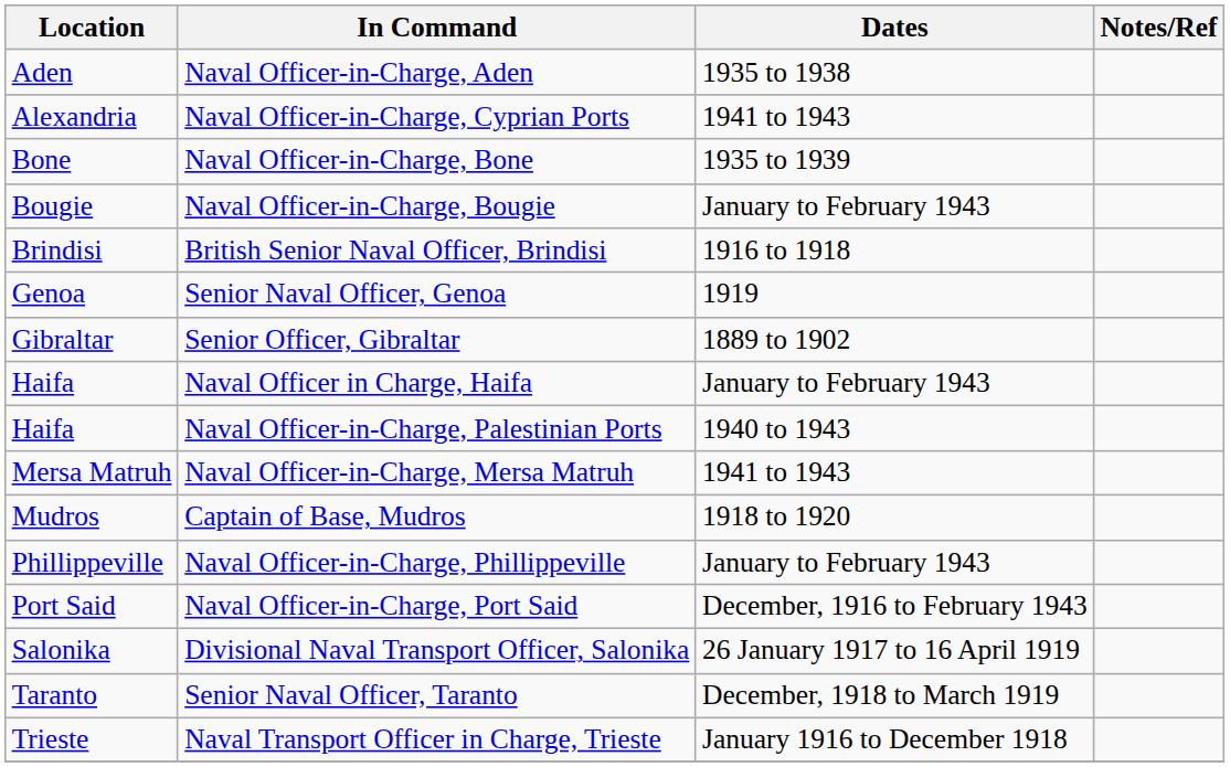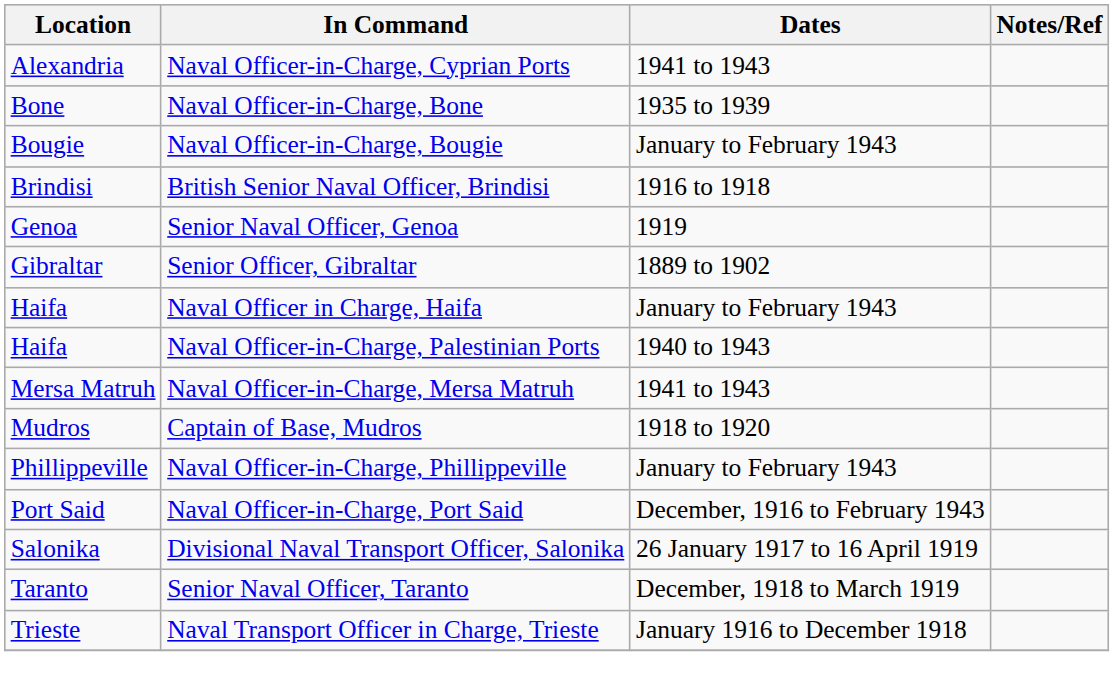- row: Aden | Naval Officer-in-Charge, Aden | 1935 to 1938
